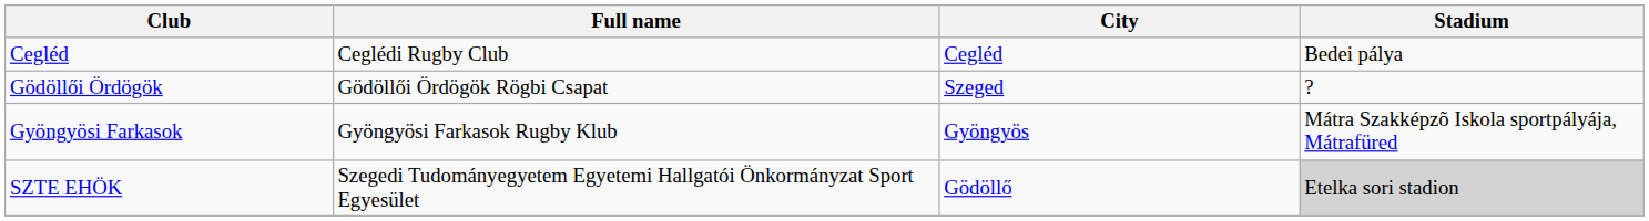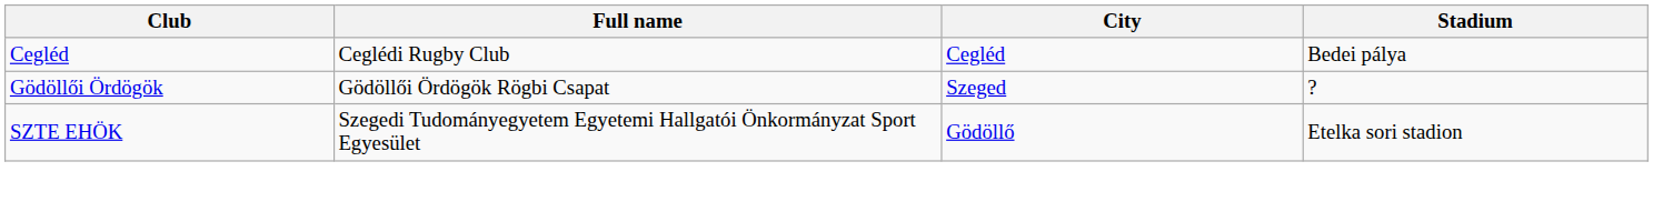- row: Gyöngyösi Farkasok | Gyöngyösi Farkasok Rugby Klub | Gyöngyös | Mátra Szakképzõ Iskola sportpályája, Mátrafüred
SZTE EHÖK | Stadium: lightgrey background -> no background
